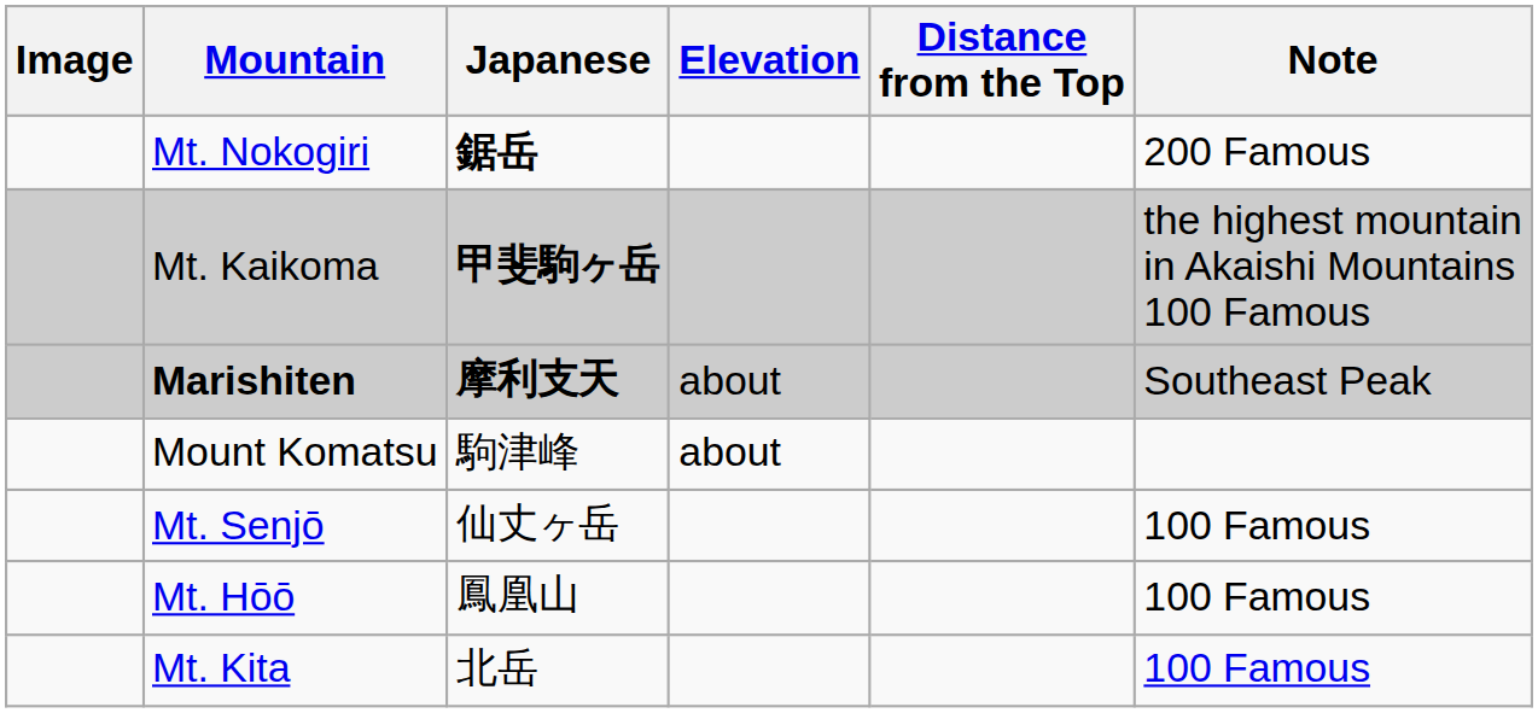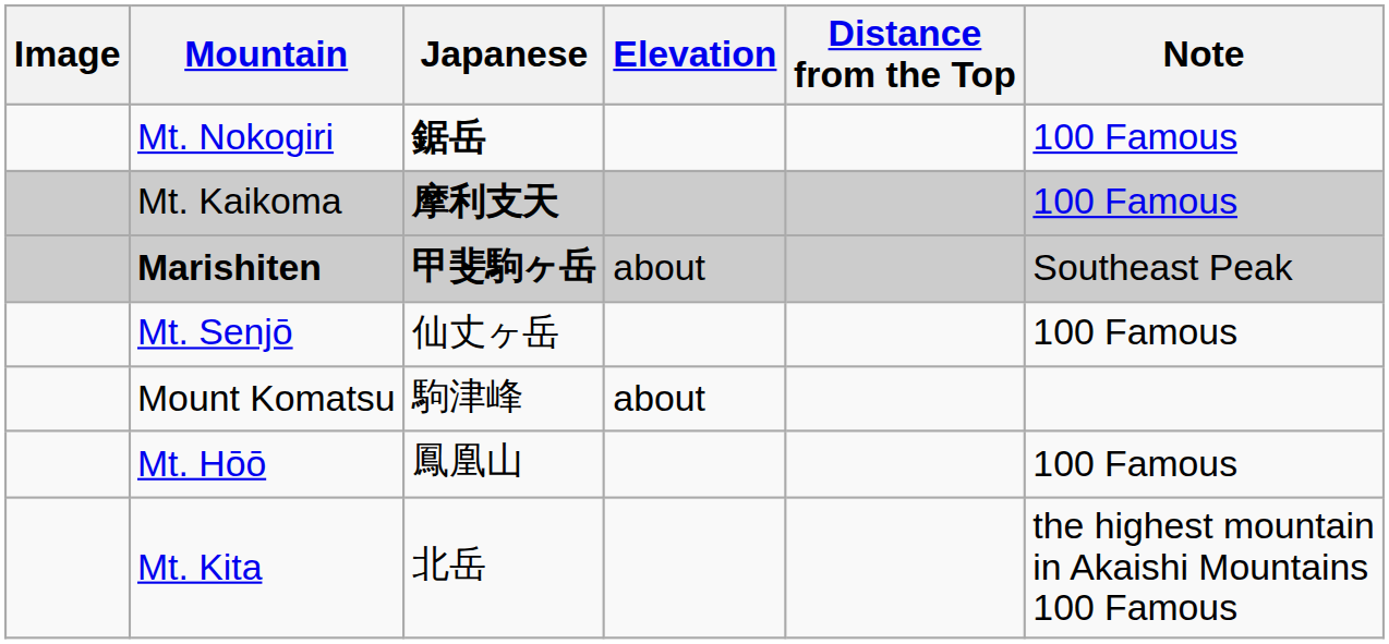Mt. Nokogiri | Note: 200 Famous -> 100 Famous
Mt. Kaikoma | Japanese: 甲斐駒ヶ岳 -> 摩利支天
Mt. Kaikoma | Note: the highest mountain in Akaishi Mountains 100 Famous -> 100 Famous
Marishiten | Japanese: 摩利支天 -> 甲斐駒ヶ岳
rows swapped: Mount Komatsu <-> Mt. Senjō
Mt. Kita | Note: 100 Famous -> the highest mountain in Akaishi Mountains 100 Famous
